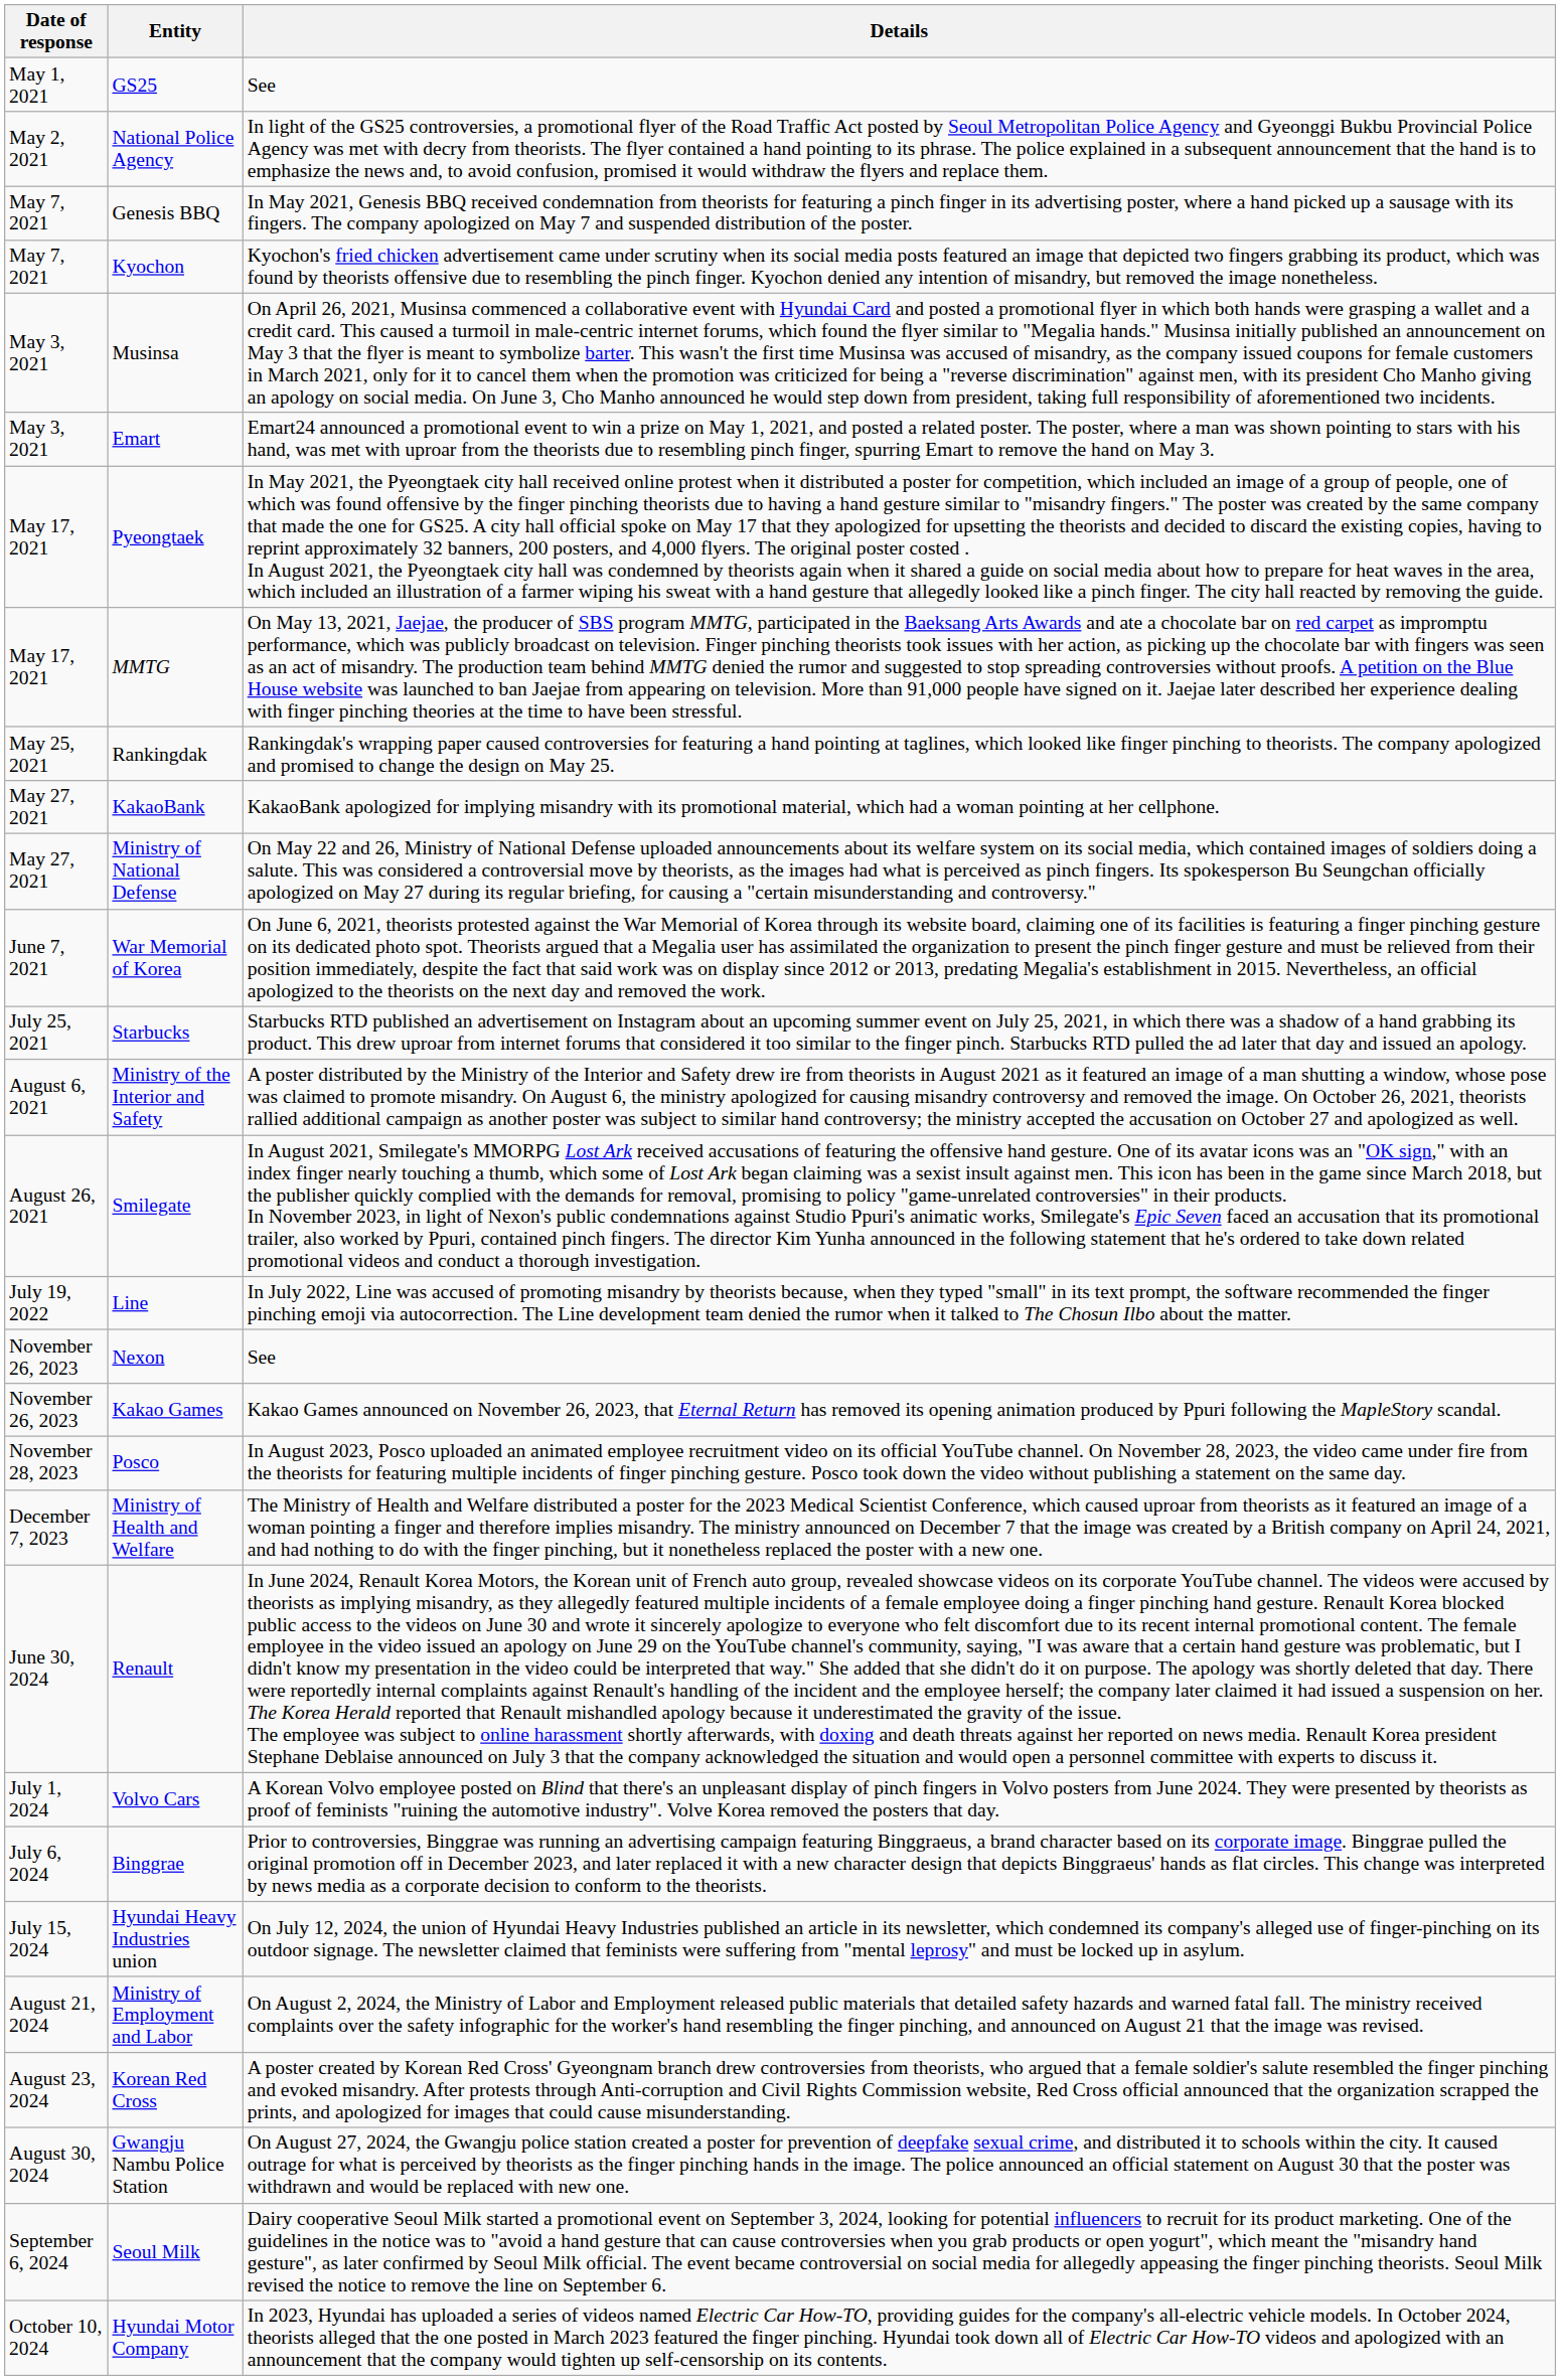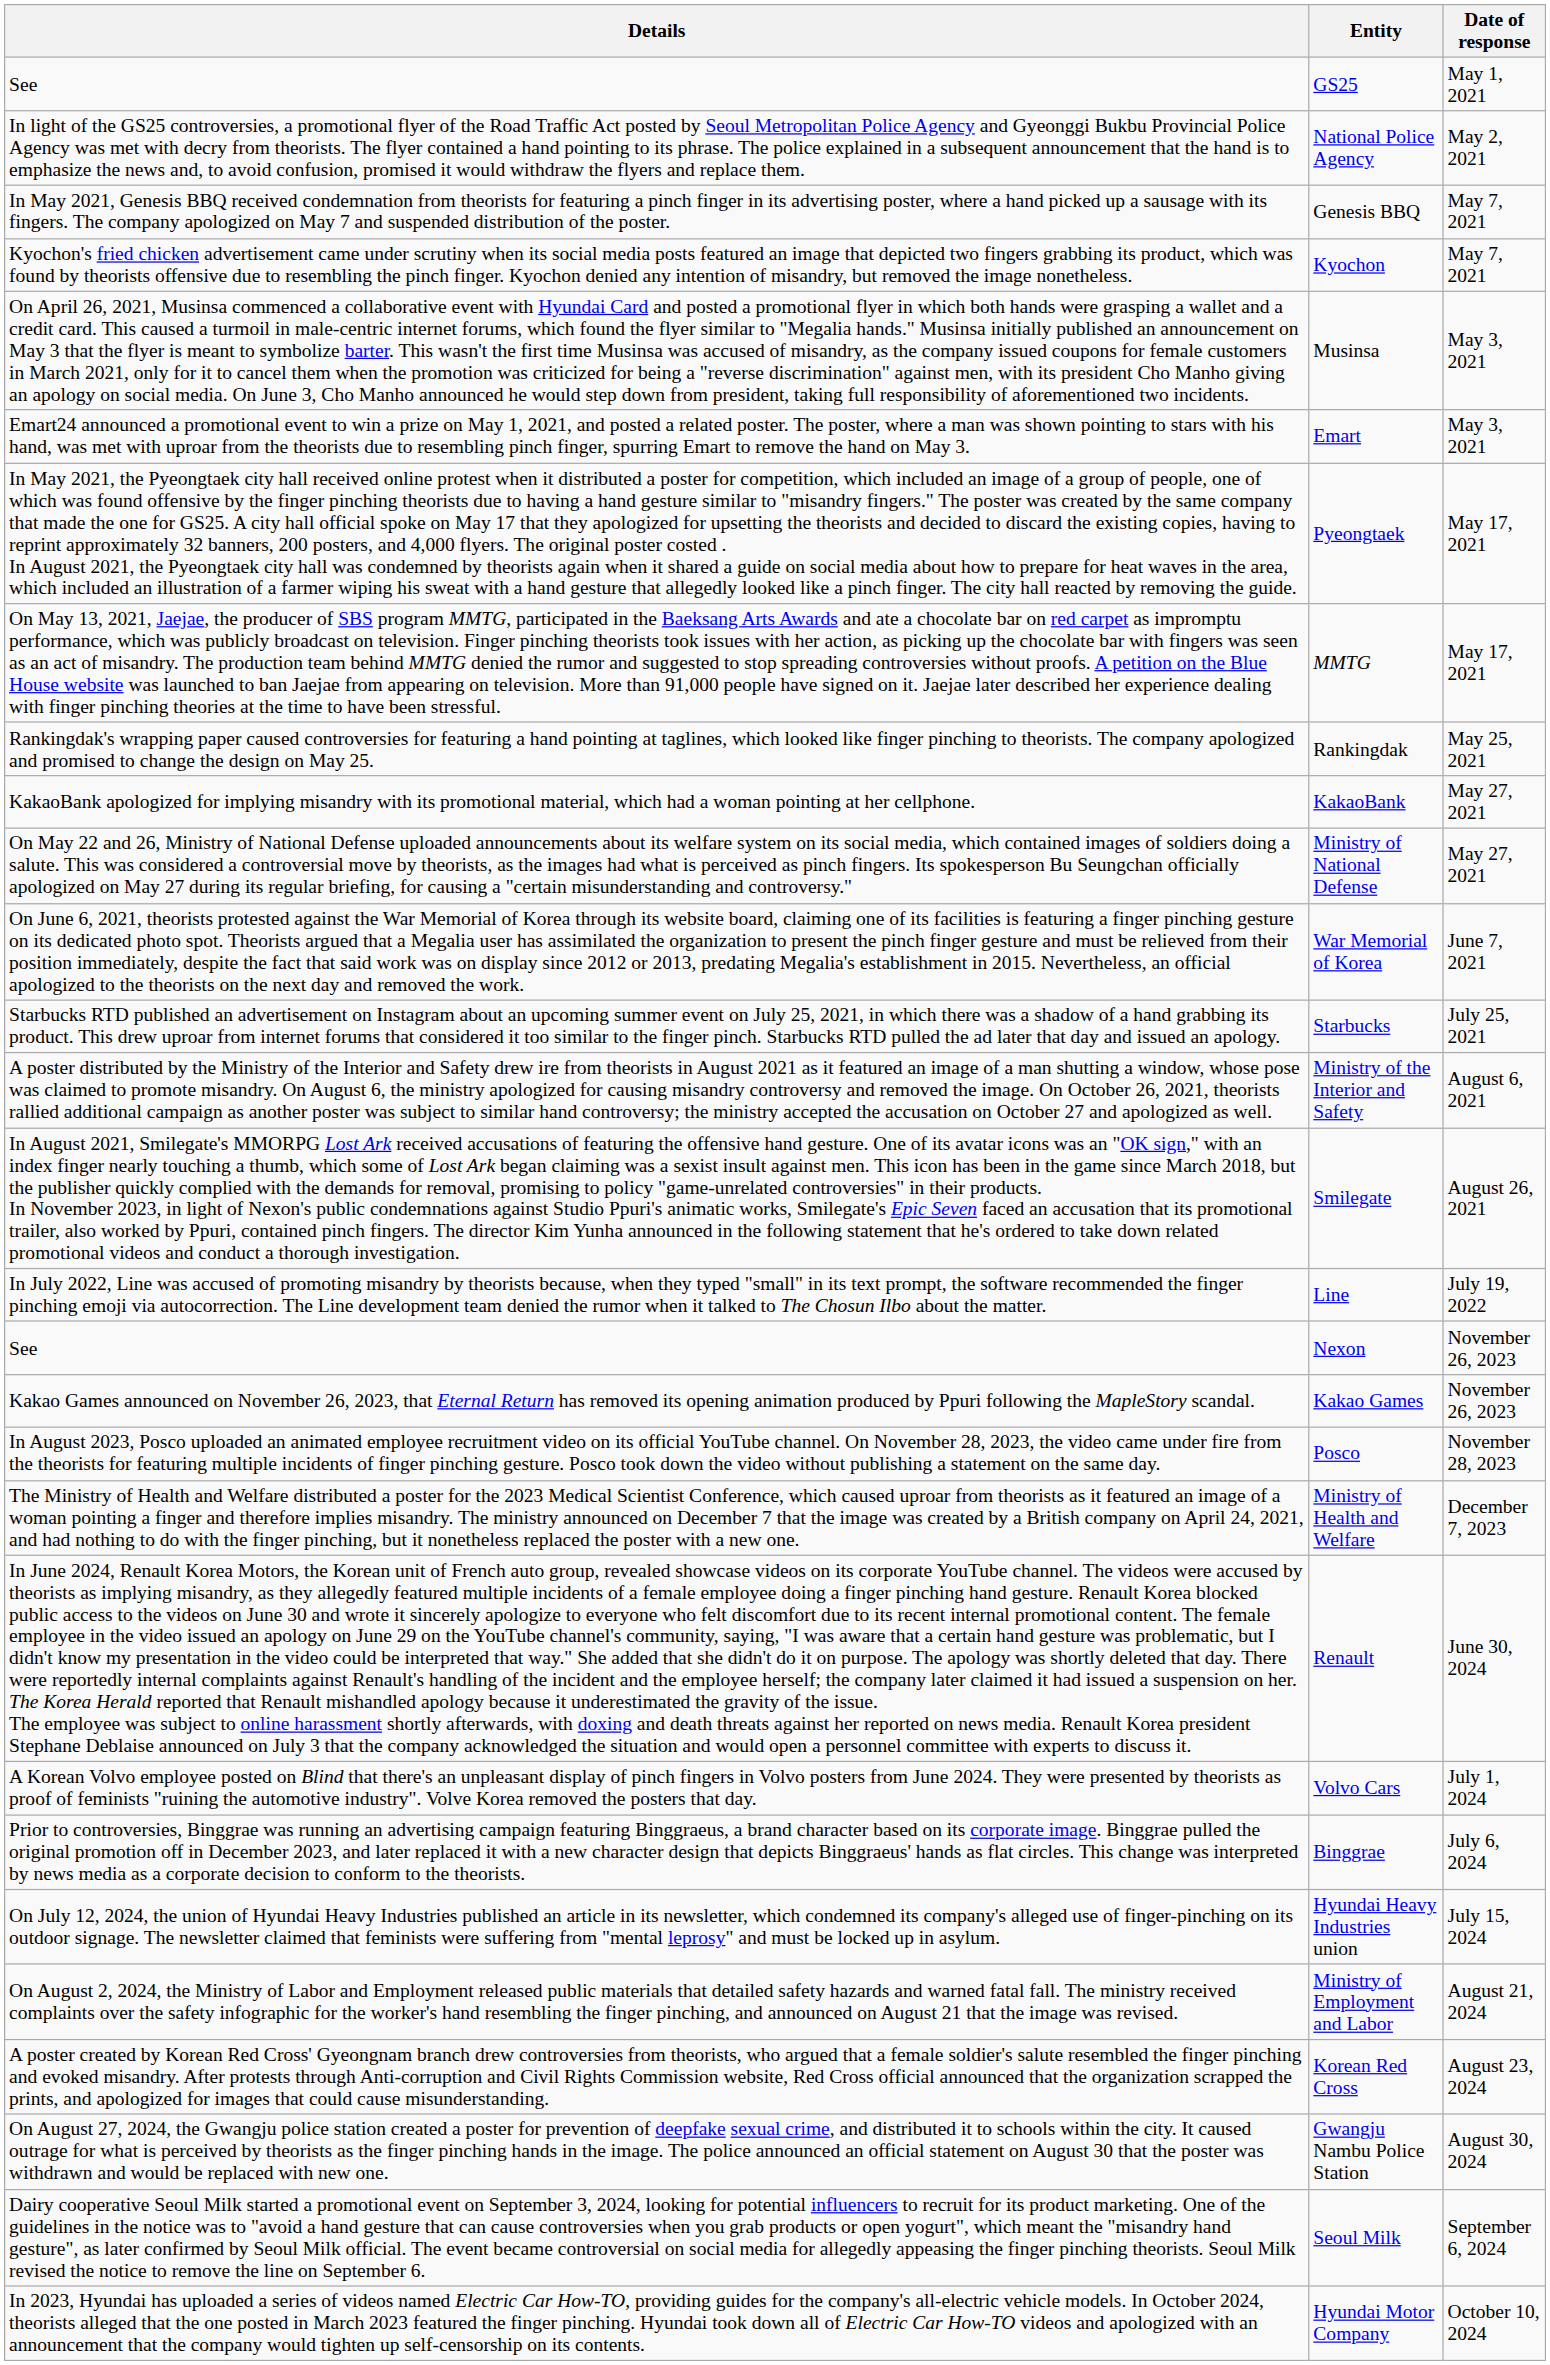columns swapped: Date of response <-> Details
